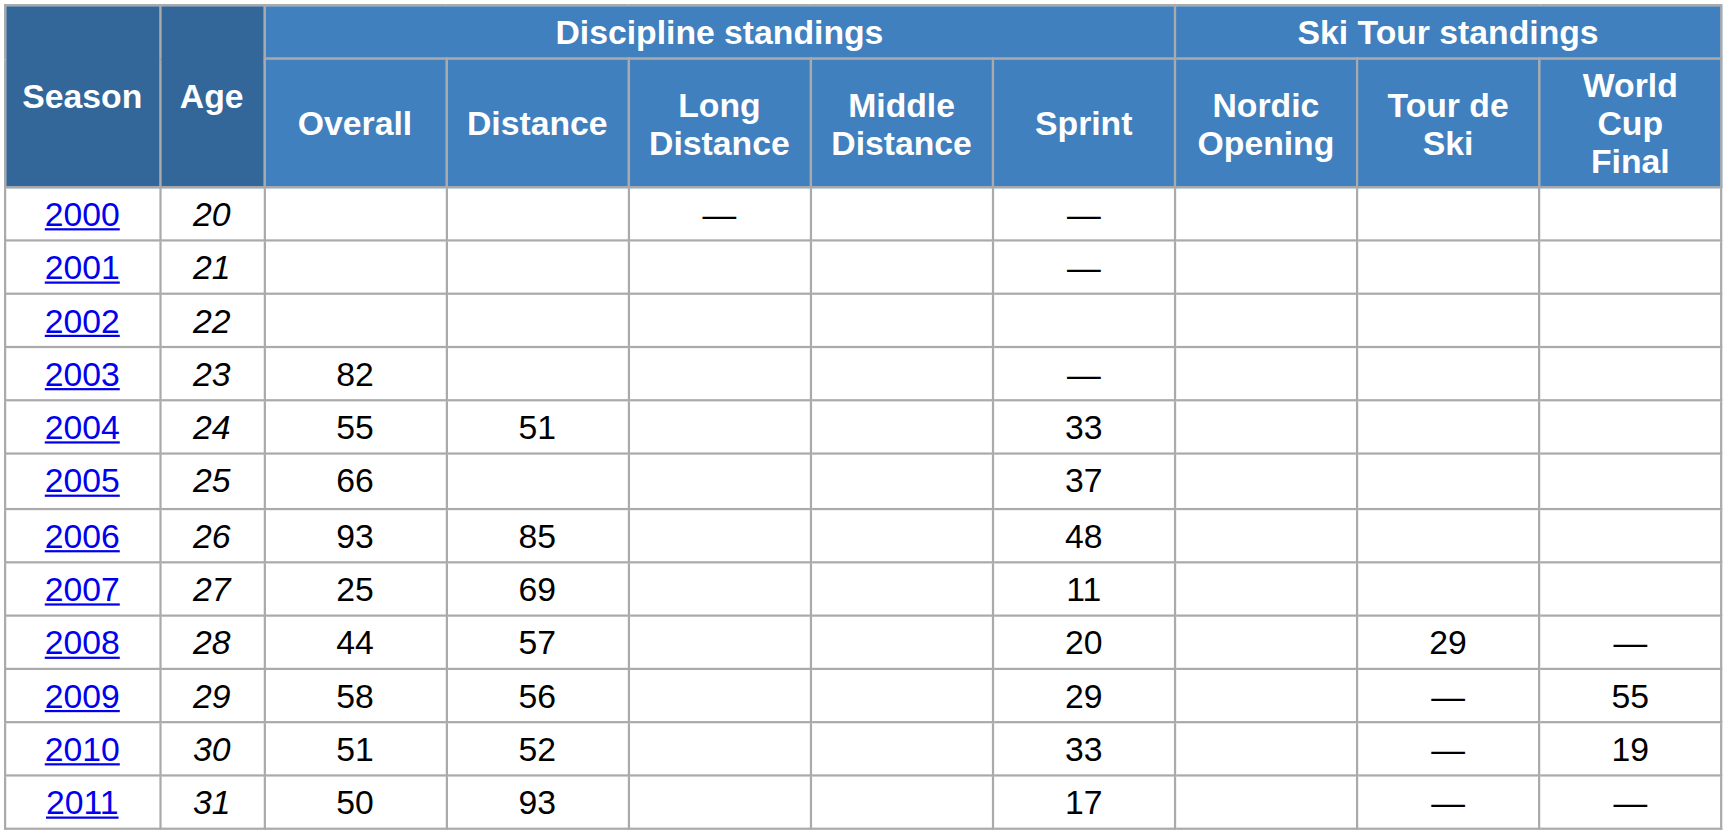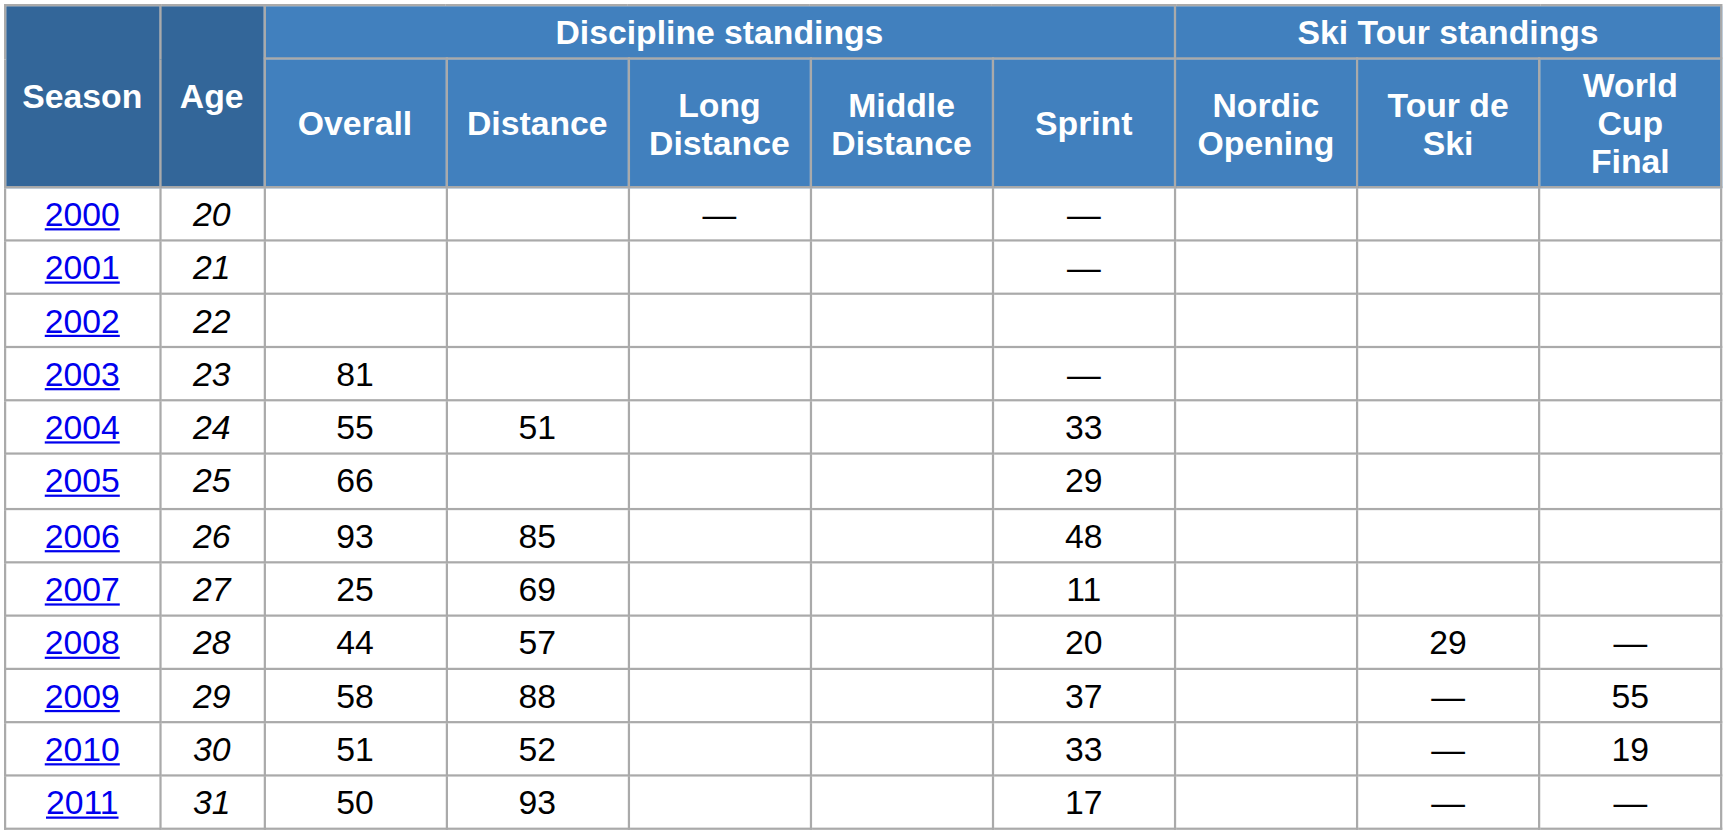2003 | Discipline standings / Overall: 82 -> 81
2005 | Discipline standings / Sprint: 37 -> 29
2009 | Discipline standings / Distance: 56 -> 88
2009 | Discipline standings / Sprint: 29 -> 37
